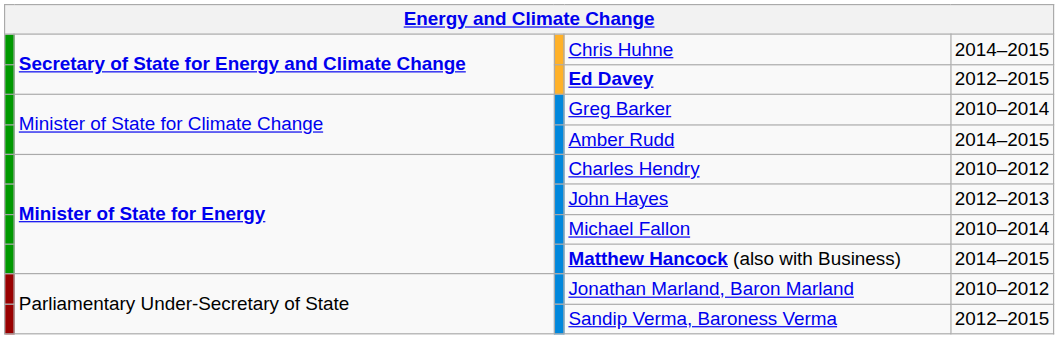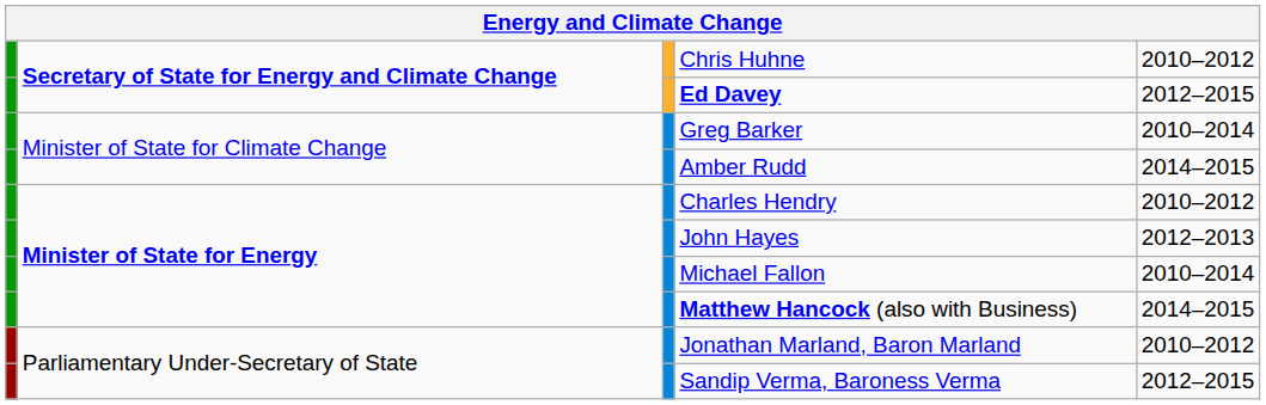Chris Huhne | column 5: 2014–2015 -> 2010–2012
